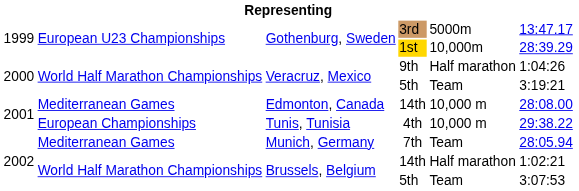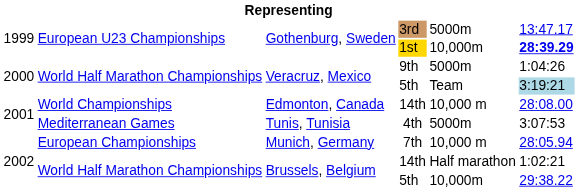1st | column 6: normal -> bold
9th | column 5: Half marathon -> 5000m
Veracruz, Mexico / 5th | column 6: no background -> lightblue background
Edmonton, Canada / 14th | column 2: Mediterranean Games -> World Championships
4th | column 2: European Championships -> Mediterranean Games
4th | column 5: 10,000 m -> 5000m
4th | column 6: 29:38.22 -> 3:07:53
7th | column 2: Mediterranean Games -> European Championships
7th | column 5: Team -> 10,000 m
Brussels, Belgium / 5th | column 5: Team -> 10,000m
Brussels, Belgium / 5th | column 6: 3:07:53 -> 29:38.22
